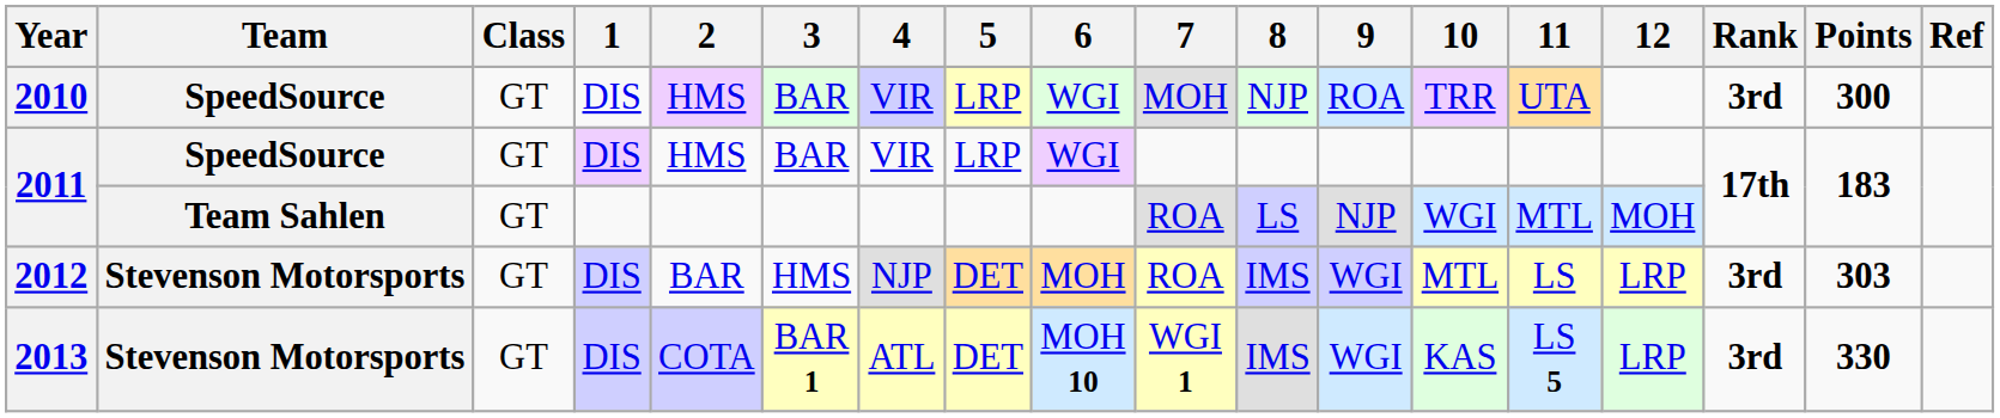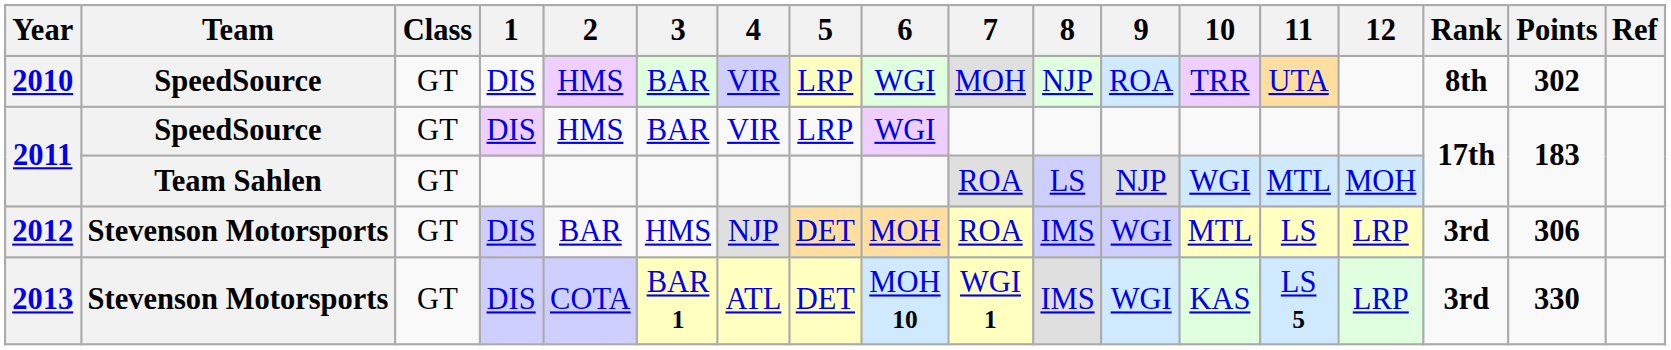2010 | Rank: 3rd -> 8th
2010 | Points: 300 -> 302
2012 | Points: 303 -> 306
